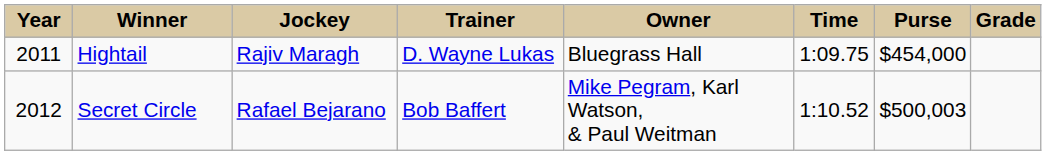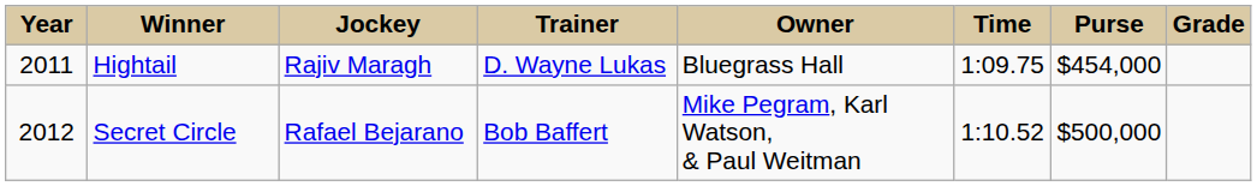Secret Circle | Purse: $500,003 -> $500,000
